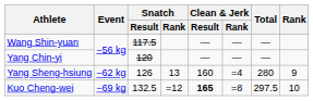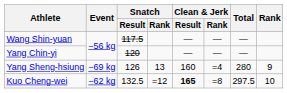Yang Sheng-hsiung | Event: −62 kg -> −69 kg
Kuo Cheng-wei | Event: −69 kg -> −62 kg
